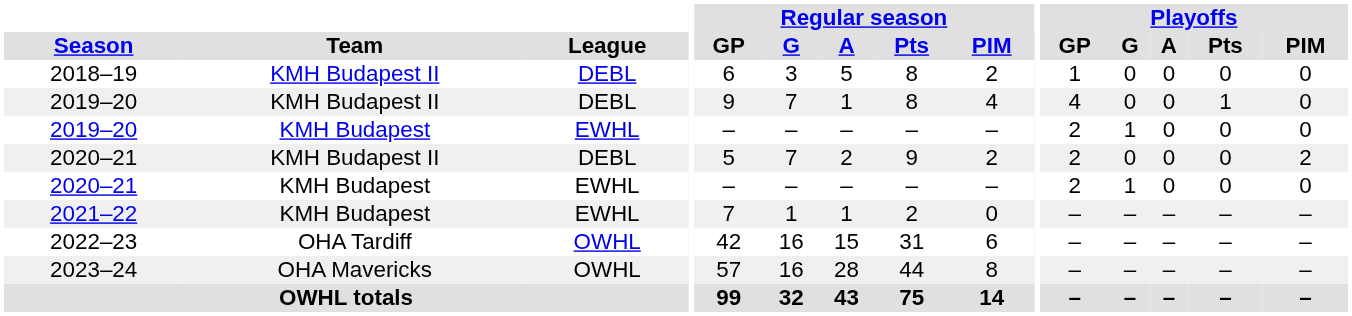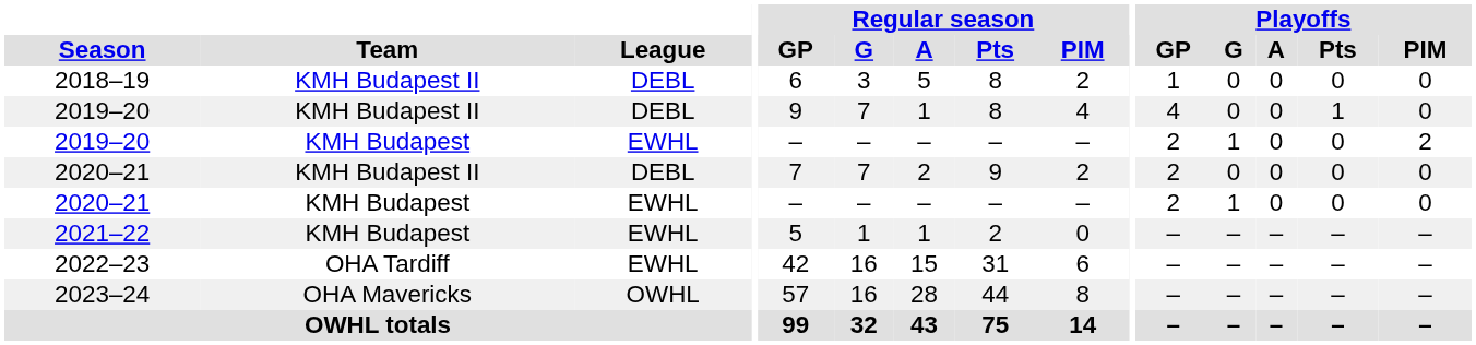2019–20 / KMH Budapest | Playoffs / PIM: 0 -> 2
2020–21 / KMH Budapest II | Regular season / GP: 5 -> 7
2020–21 / KMH Budapest II | Playoffs / PIM: 2 -> 0
2021–22 | Regular season / GP: 7 -> 5
2022–23 | League: OWHL -> EWHL
